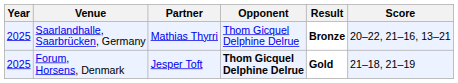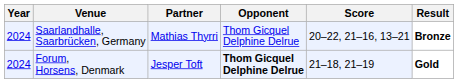columns swapped: Score <-> Result
Saarlandhalle, Saarbrücken, Germany | Year: 2025 -> 2024
Forum, Horsens, Denmark | Year: 2025 -> 2024
